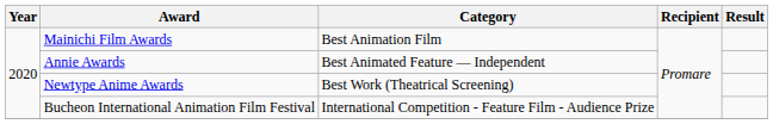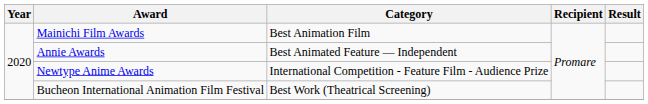Newtype Anime Awards | Category: Best Work (Theatrical Screening) -> International Competition - Feature Film - Audience Prize
Bucheon International Animation Film Festival | Category: International Competition - Feature Film - Audience Prize -> Best Work (Theatrical Screening)
